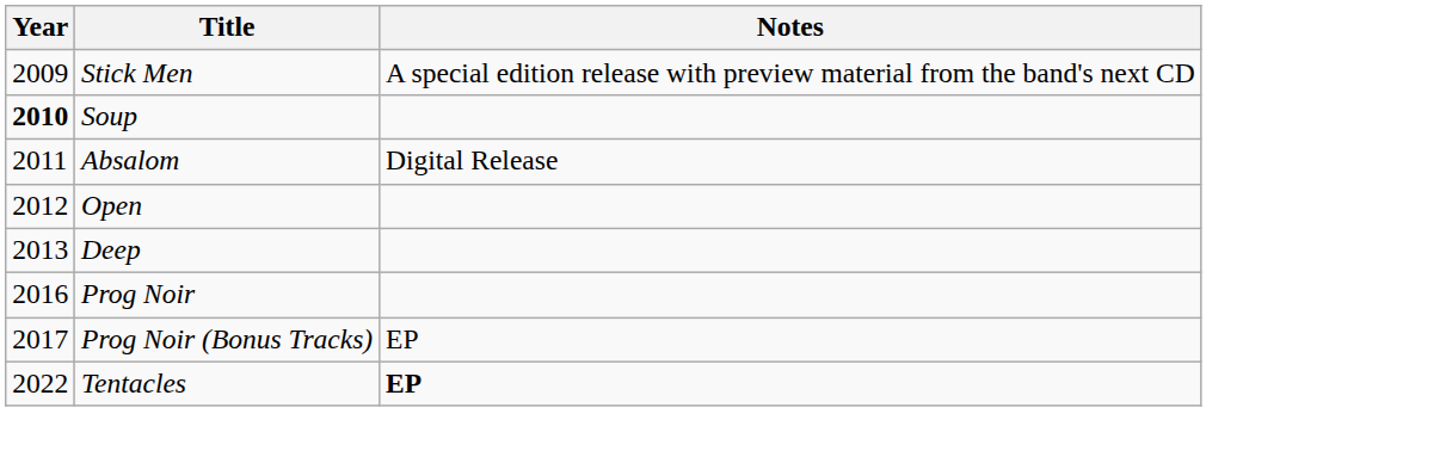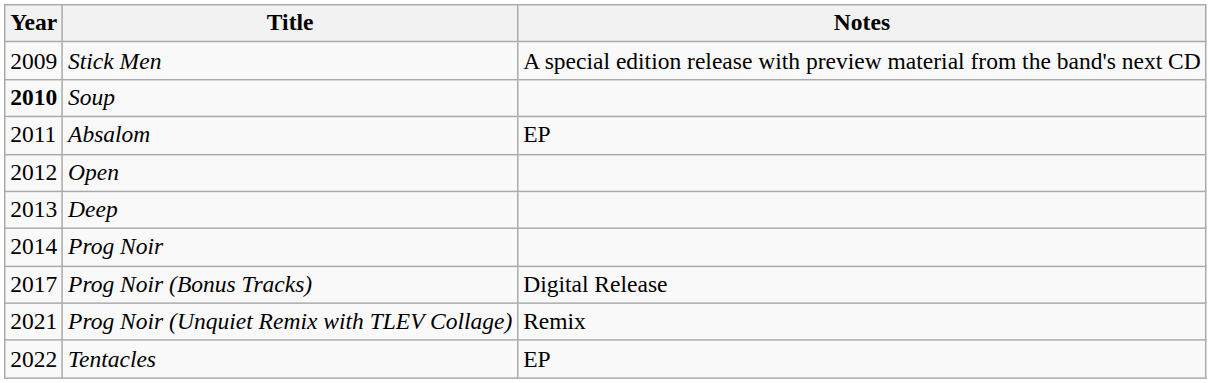Absalom | Notes: Digital Release -> EP
Prog Noir | Year: 2016 -> 2014
Prog Noir (Bonus Tracks) | Notes: EP -> Digital Release
+ row: 2021 | Prog Noir (Unquiet Remix with TLEV Collage) | Remix
Tentacles | Notes: bold -> normal
